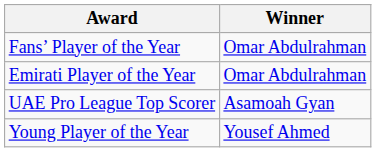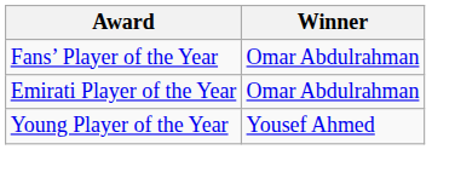- row: UAE Pro League Top Scorer | Asamoah Gyan
